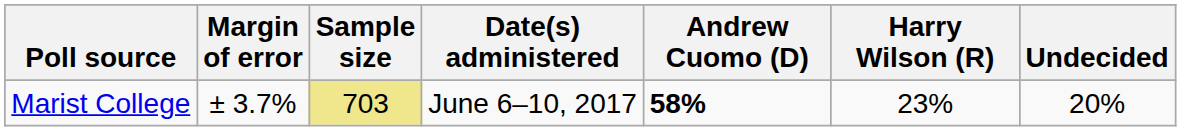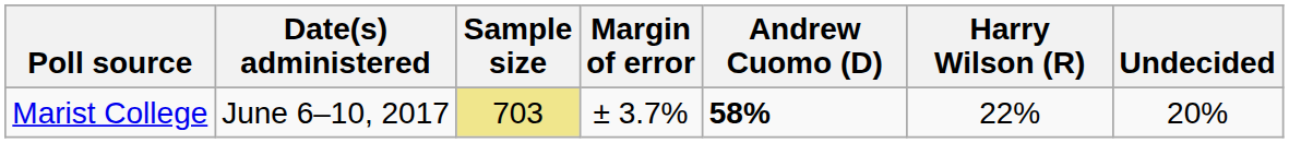columns swapped: Date(s) administered <-> Margin of error
Marist College | Harry Wilson (R): 23% -> 22%
